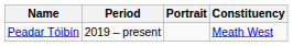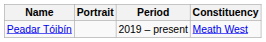columns swapped: Portrait <-> Period
